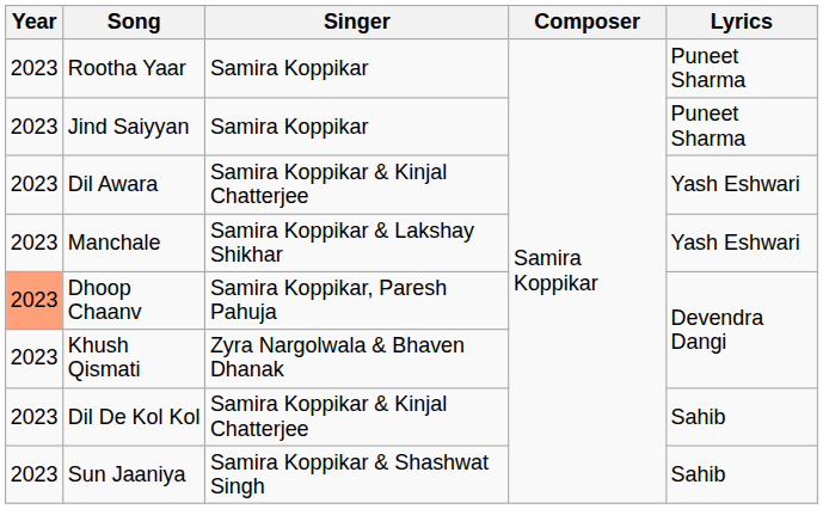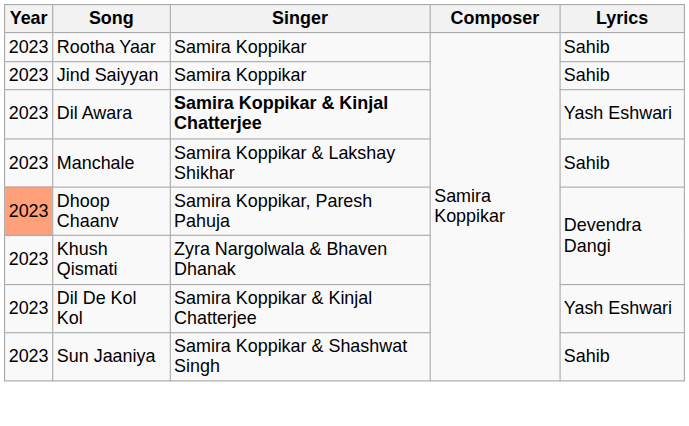Rootha Yaar | Lyrics: Puneet Sharma -> Sahib
Jind Saiyyan | Lyrics: Puneet Sharma -> Sahib
Dil Awara | Singer: normal -> bold
Manchale | Lyrics: Yash Eshwari -> Sahib
Dil De Kol Kol | Lyrics: Sahib -> Yash Eshwari
